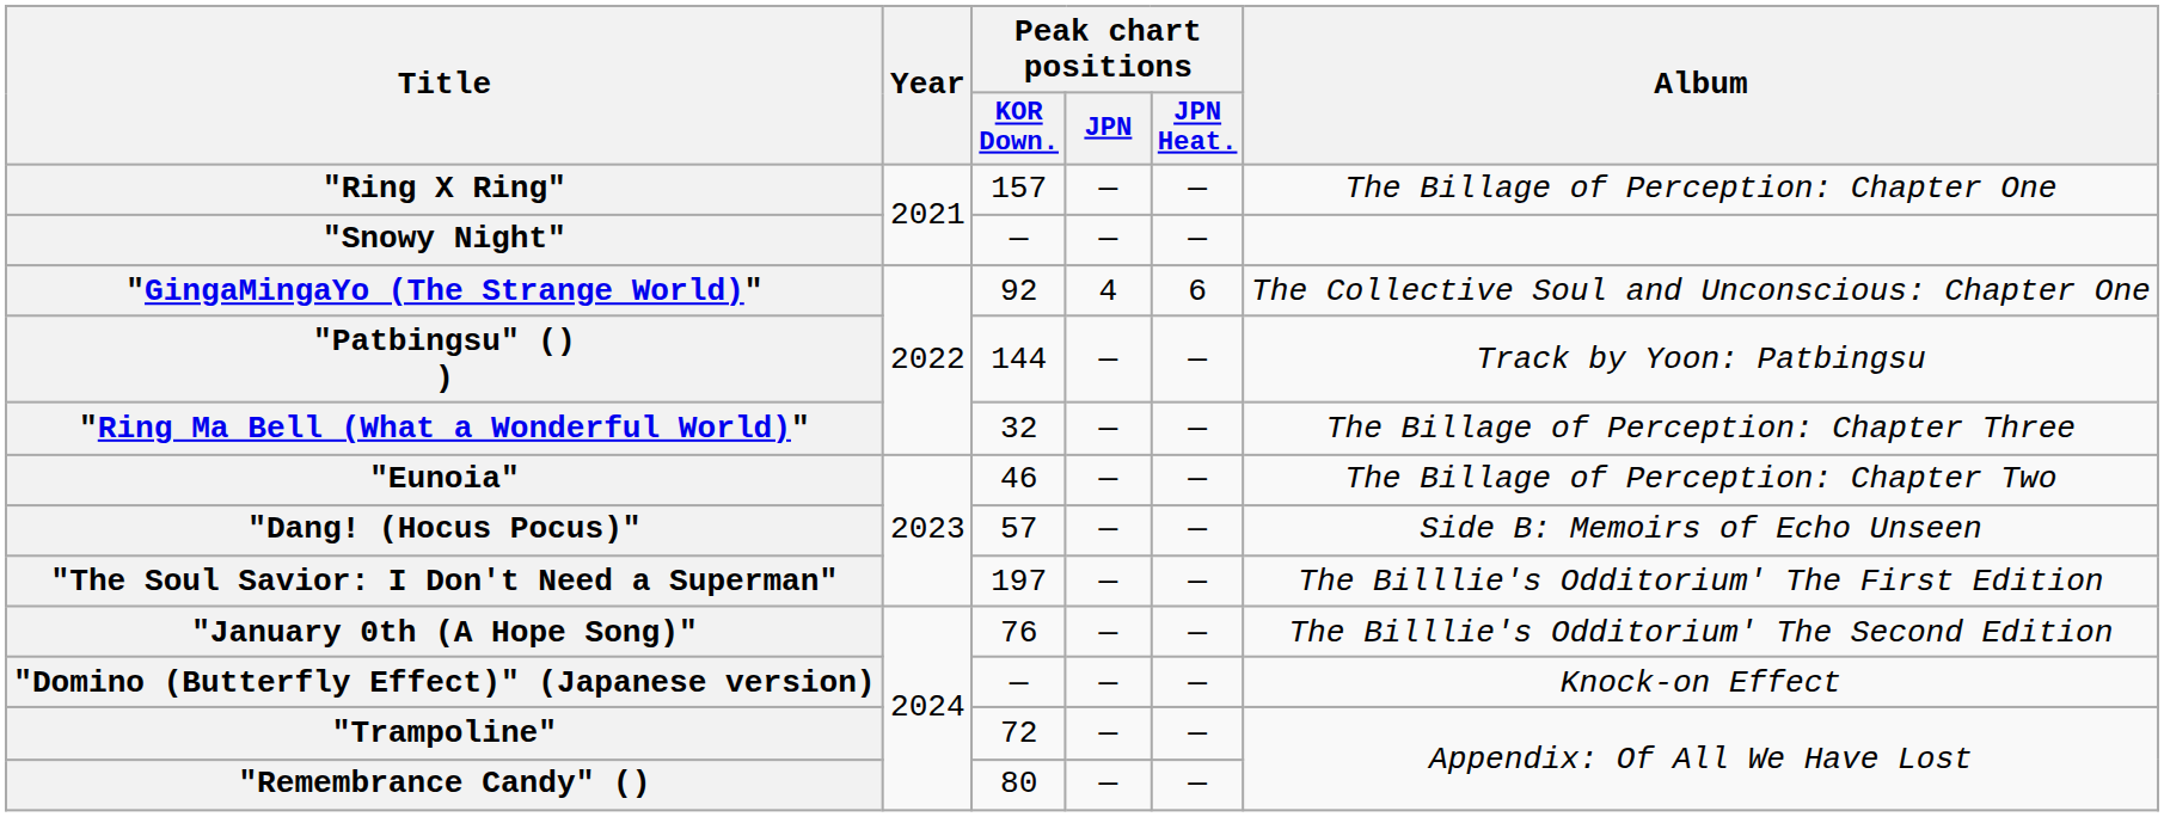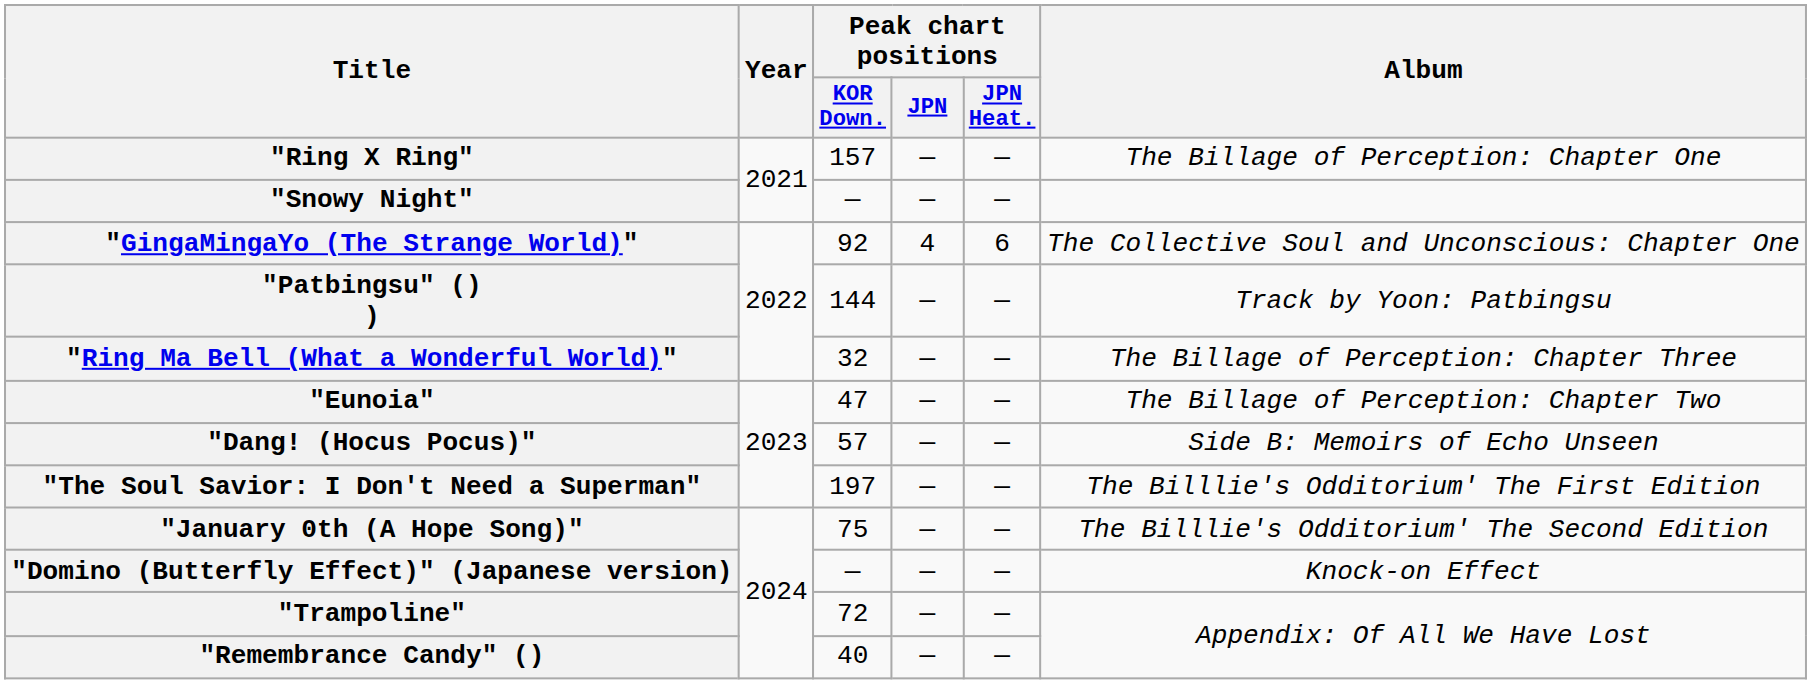"Eunoia" | Peak chart positions / KOR Down.: 46 -> 47
"January 0th (A Hope Song)" | Peak chart positions / KOR Down.: 76 -> 75
"Remembrance Candy" () | Peak chart positions / KOR Down.: 80 -> 40
